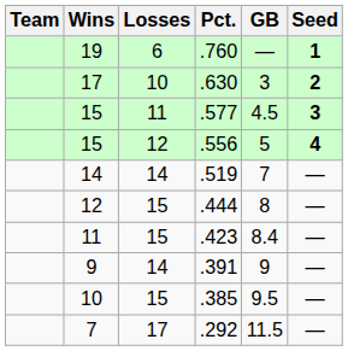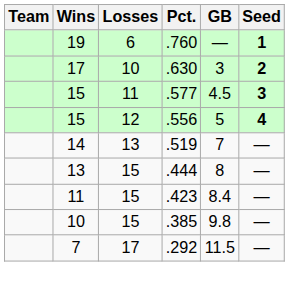.519 | Losses: 14 -> 13
.444 | Wins: 12 -> 13
- row: 9 | 14 | .391 | 9 | —
.385 | GB: 9.5 -> 9.8
